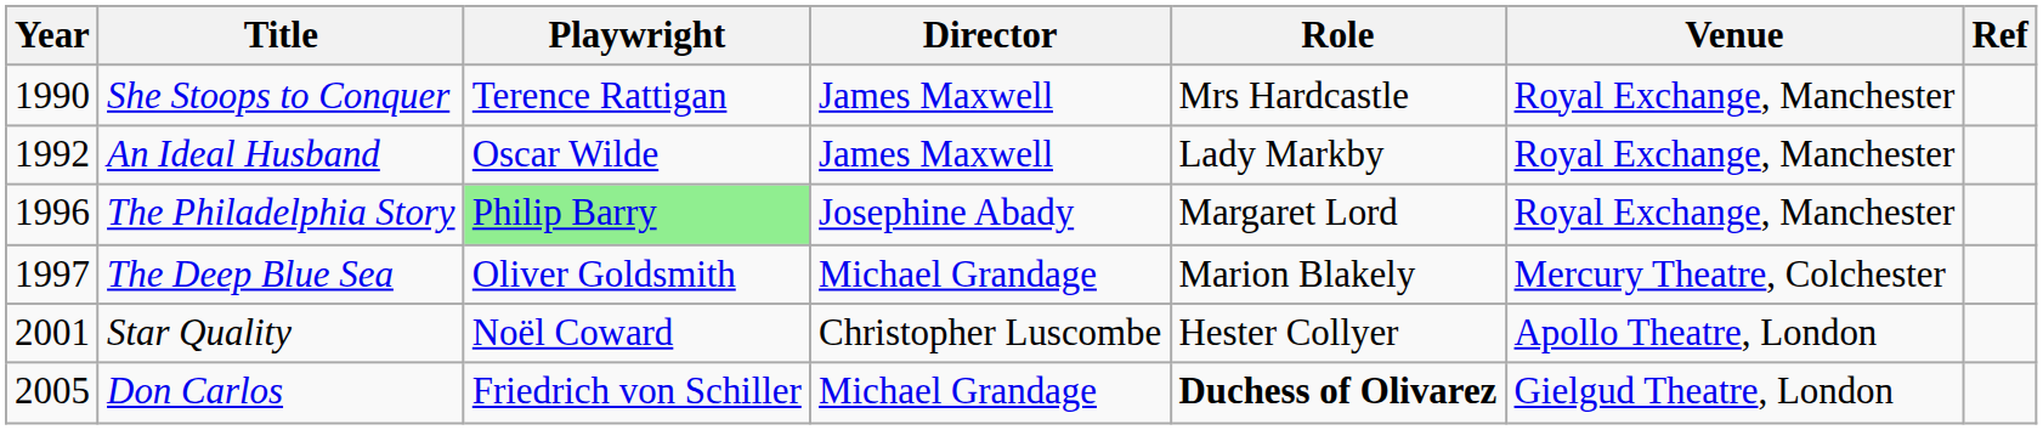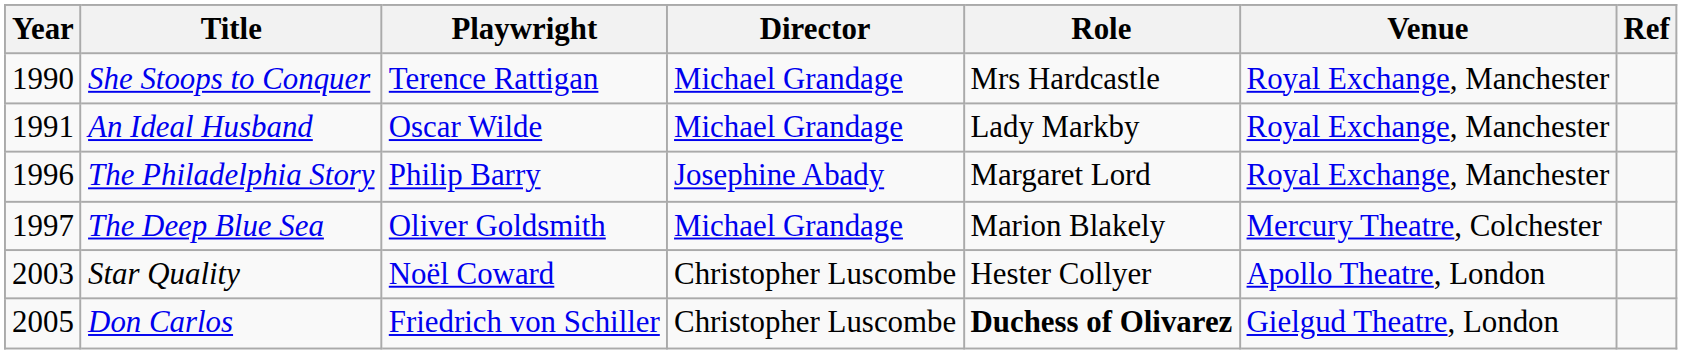She Stoops to Conquer | Director: James Maxwell -> Michael Grandage
An Ideal Husband | Year: 1992 -> 1991
An Ideal Husband | Director: James Maxwell -> Michael Grandage
The Philadelphia Story | Playwright: lightgreen background -> no background
Star Quality | Year: 2001 -> 2003
Don Carlos | Director: Michael Grandage -> Christopher Luscombe
